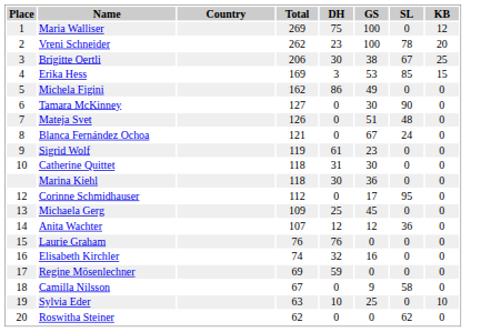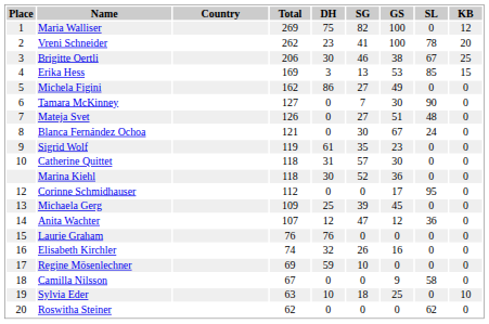+ column: SG | 82 | 41 | 46 | 13 | 27 | 7 | 27 | 30 | 35 | 57 | 52 | 0 | 39 | 47 | 0 | 26 | 10 | 0 | 18 | 0
